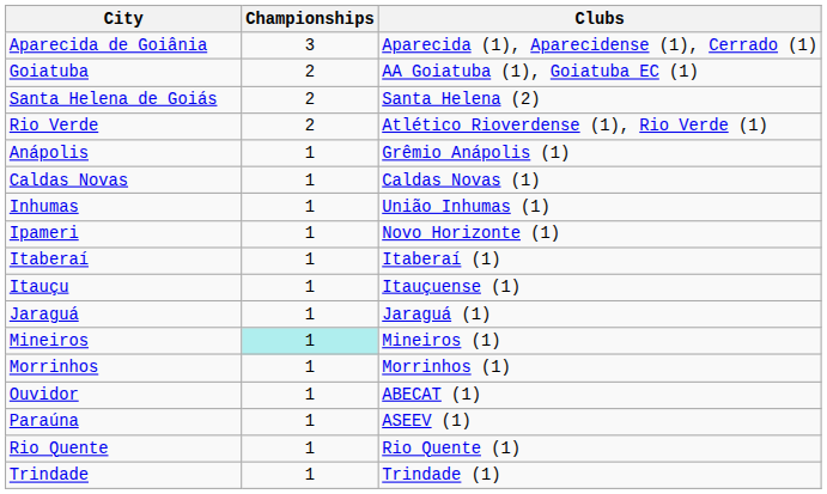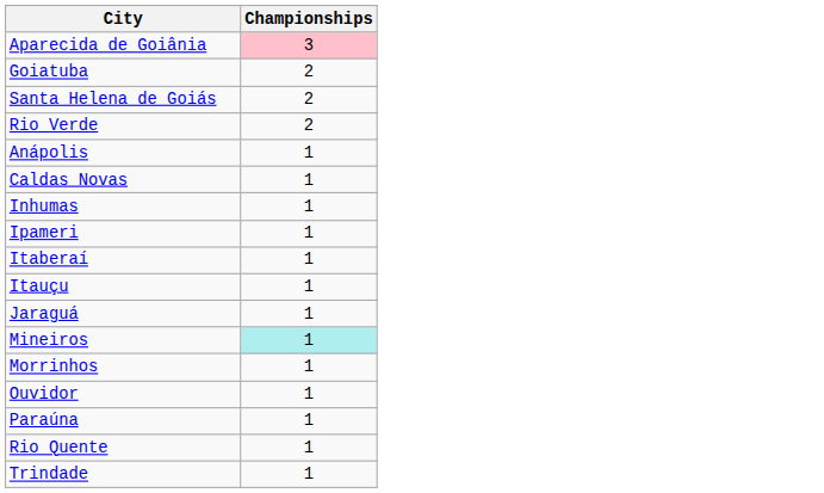- column: Clubs | Aparecida (1), Aparecidense (1), Cerrado (1) | AA Goiatuba (1), Goiatuba EC (1) | Santa Helena (2) | Atlético Rioverdense (1), Rio Verde (1) | Grêmio Anápolis (1) | Caldas Novas (1) | União Inhumas (1) | Novo Horizonte (1) | Itaberaí (1) | Itauçuense (1) | Jaraguá (1) | Mineiros (1) | Morrinhos (1) | ABECAT (1) | ASEEV (1) | Rio Quente (1) | Trindade (1)
Aparecida de Goiânia | Championships: no background -> pink background
